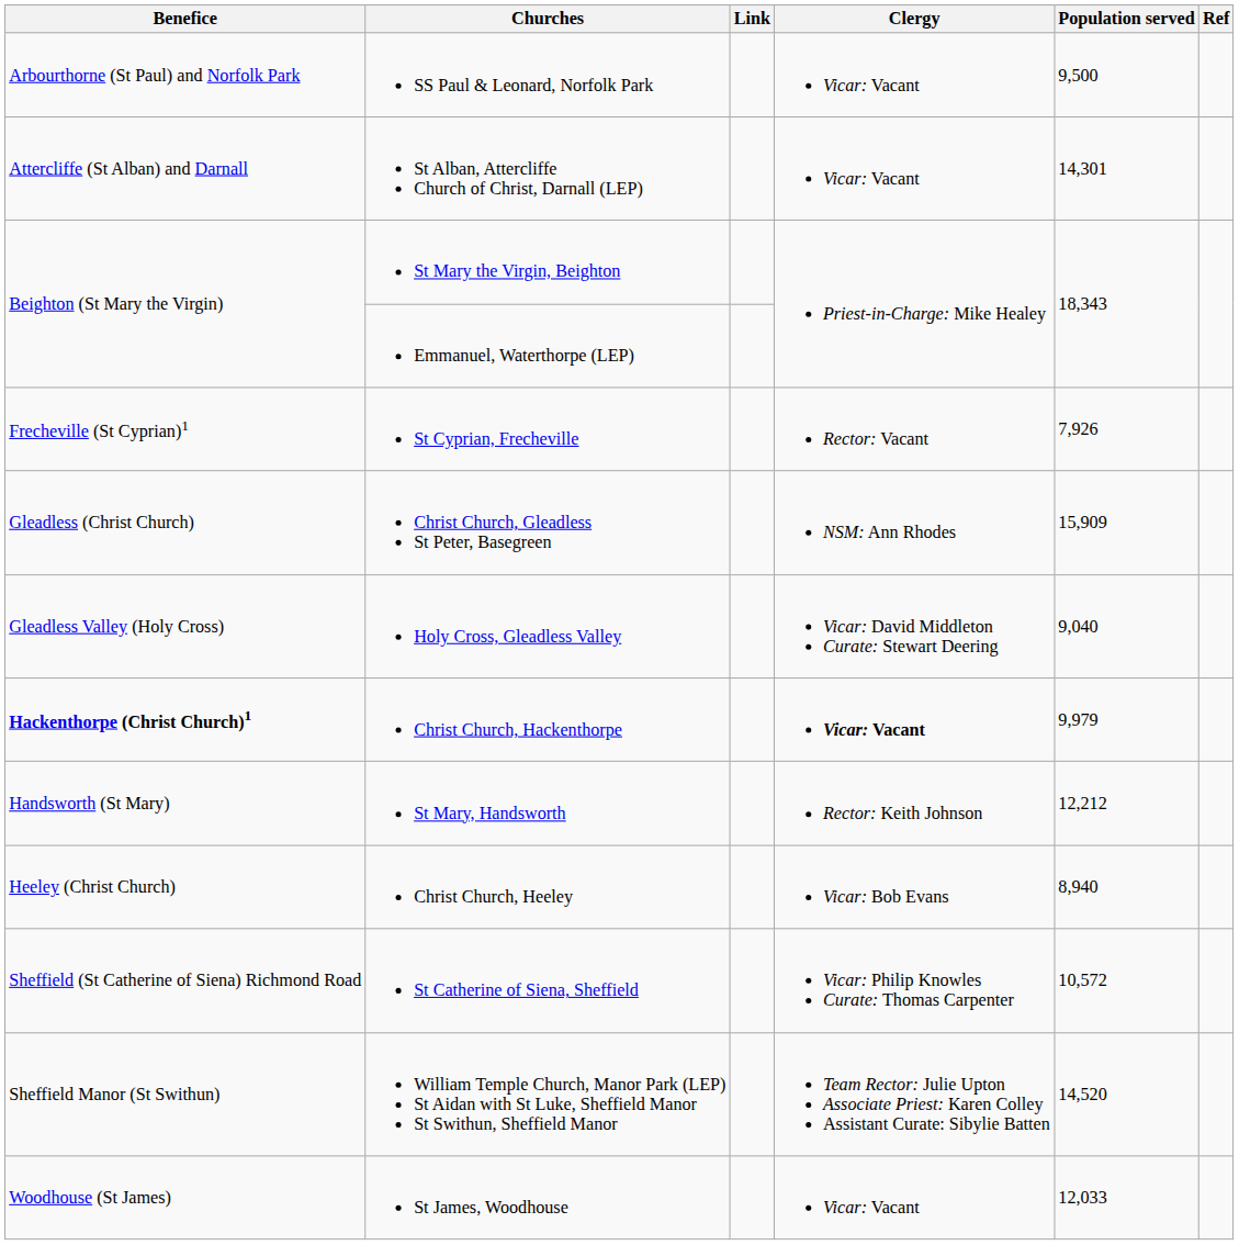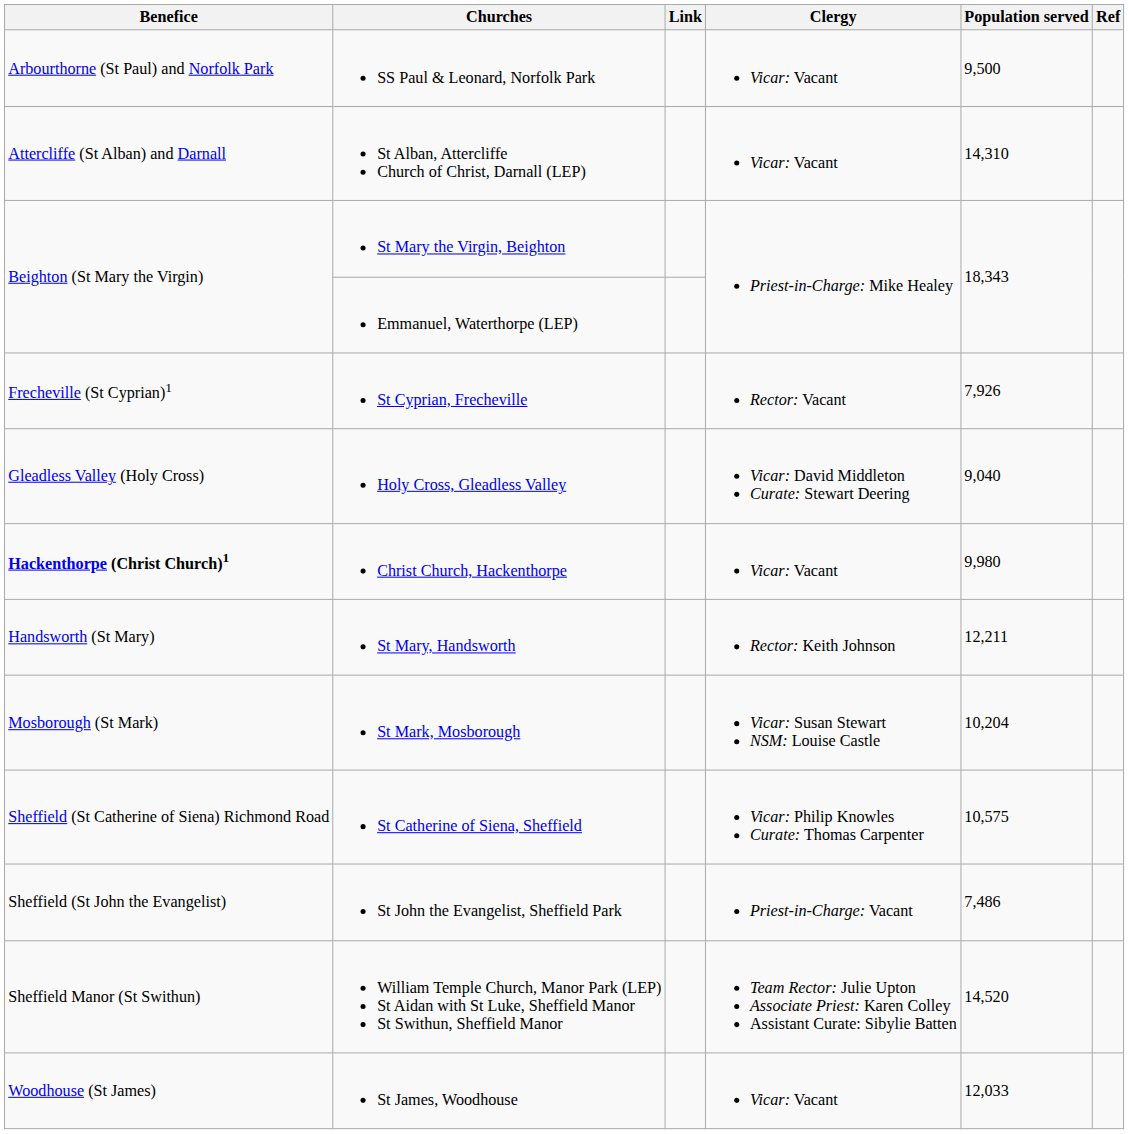St Alban, Attercliffe Church of Christ, Darnall (LEP) | Population served: 14,301 -> 14,310
- row: Gleadless (Christ Church) | Christ Church, Gleadless St Peter, Basegreen | NSM: Ann Rhodes | 15,909
Christ Church, Hackenthorpe | Clergy: bold -> normal
Christ Church, Hackenthorpe | Population served: 9,979 -> 9,980
St Mary, Handsworth | Population served: 12,212 -> 12,211
- row: Heeley (Christ Church) | Christ Church, Heeley | Vicar: Bob Evans | 8,940
+ row: Mosborough (St Mark) | St Mark, Mosborough | Vicar: Susan Stewart NSM: Louise Castle | 10,204
St Catherine of Siena, Sheffield | Population served: 10,572 -> 10,575
+ row: Sheffield (St John the Evangelist) | St John the Evangelist, Sheffield Park | Priest-in-Charge: Vacant | 7,486
